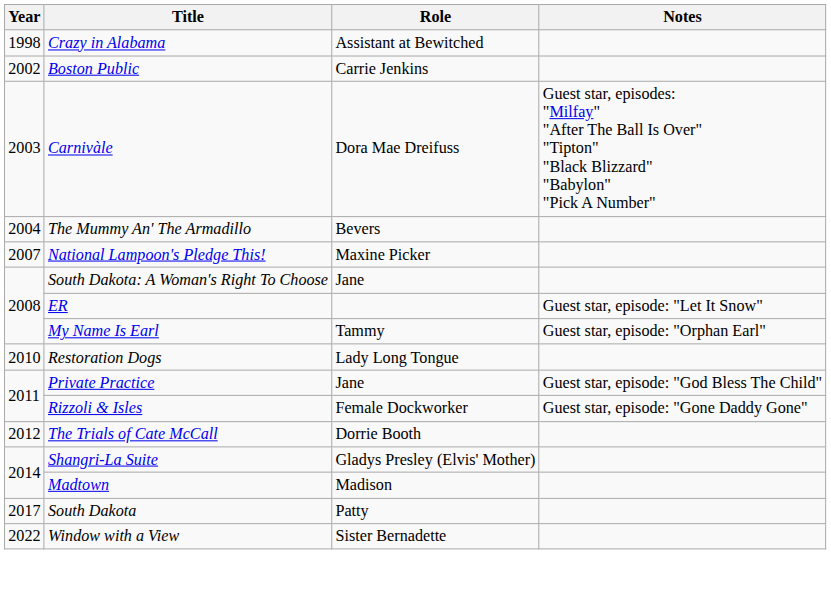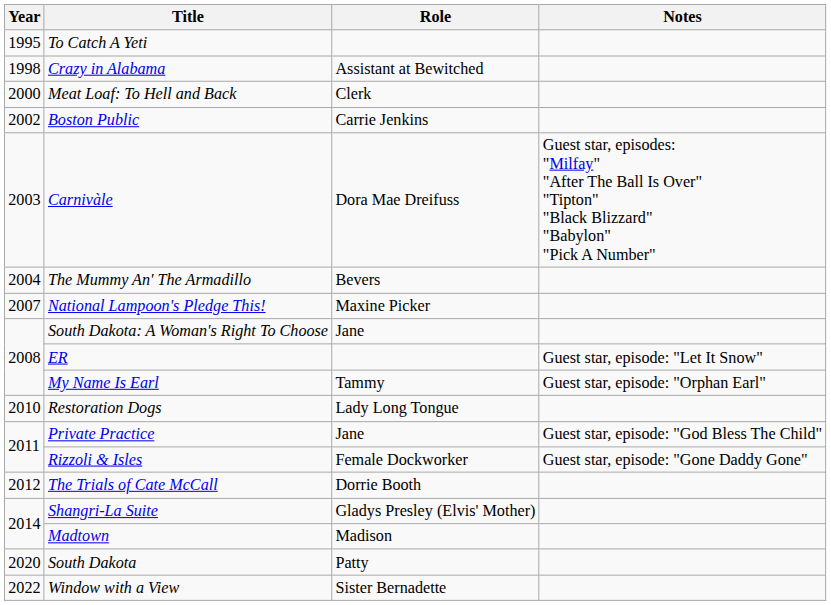+ row: 1995 | To Catch A Yeti
+ row: 2000 | Meat Loaf: To Hell and Back | Clerk
South Dakota | Year: 2017 -> 2020
